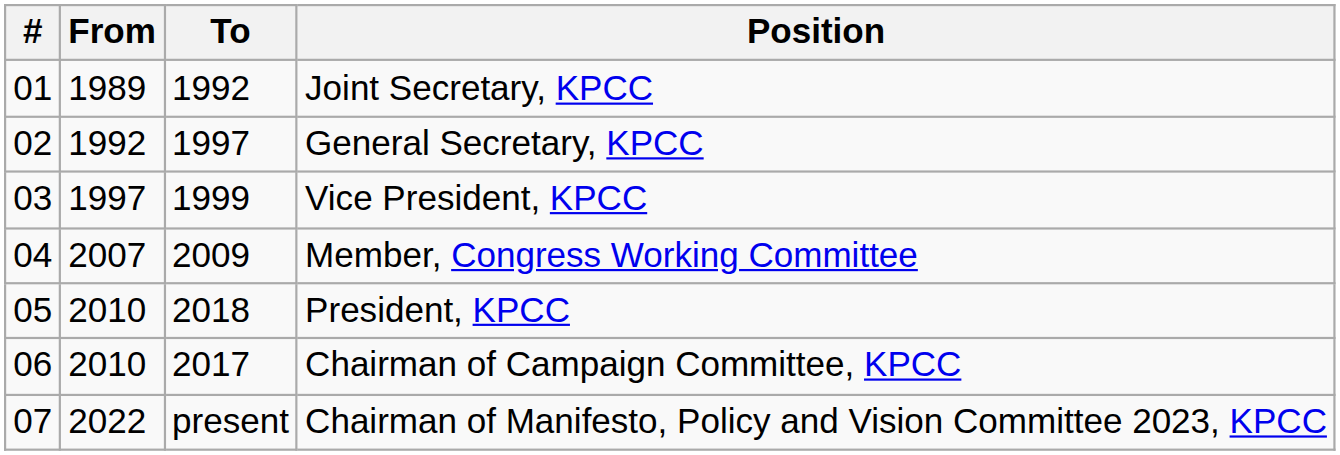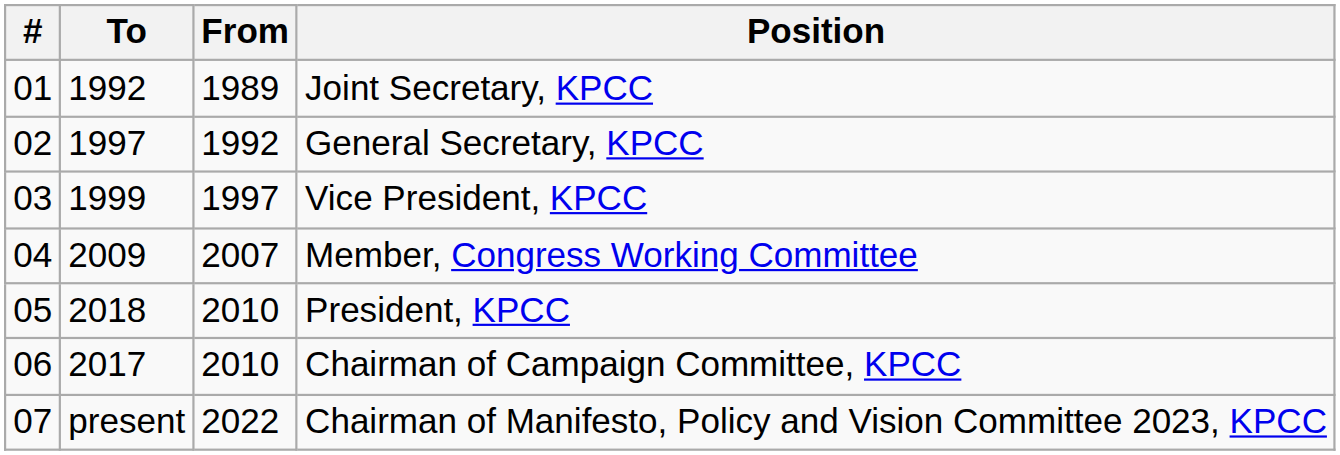columns swapped: From <-> To
